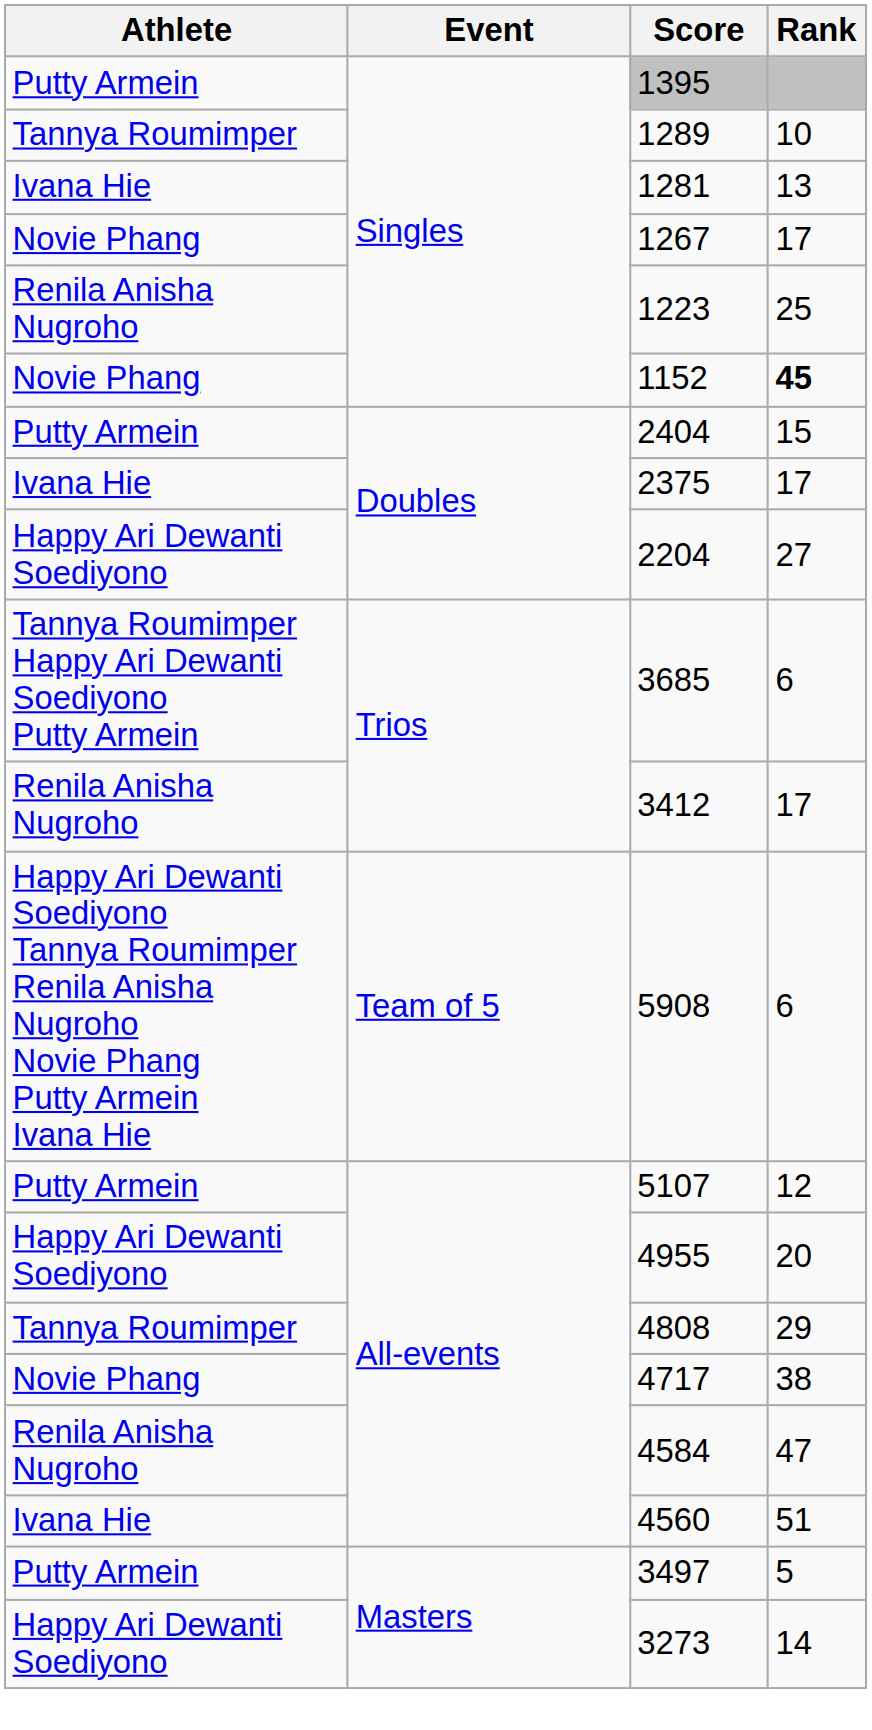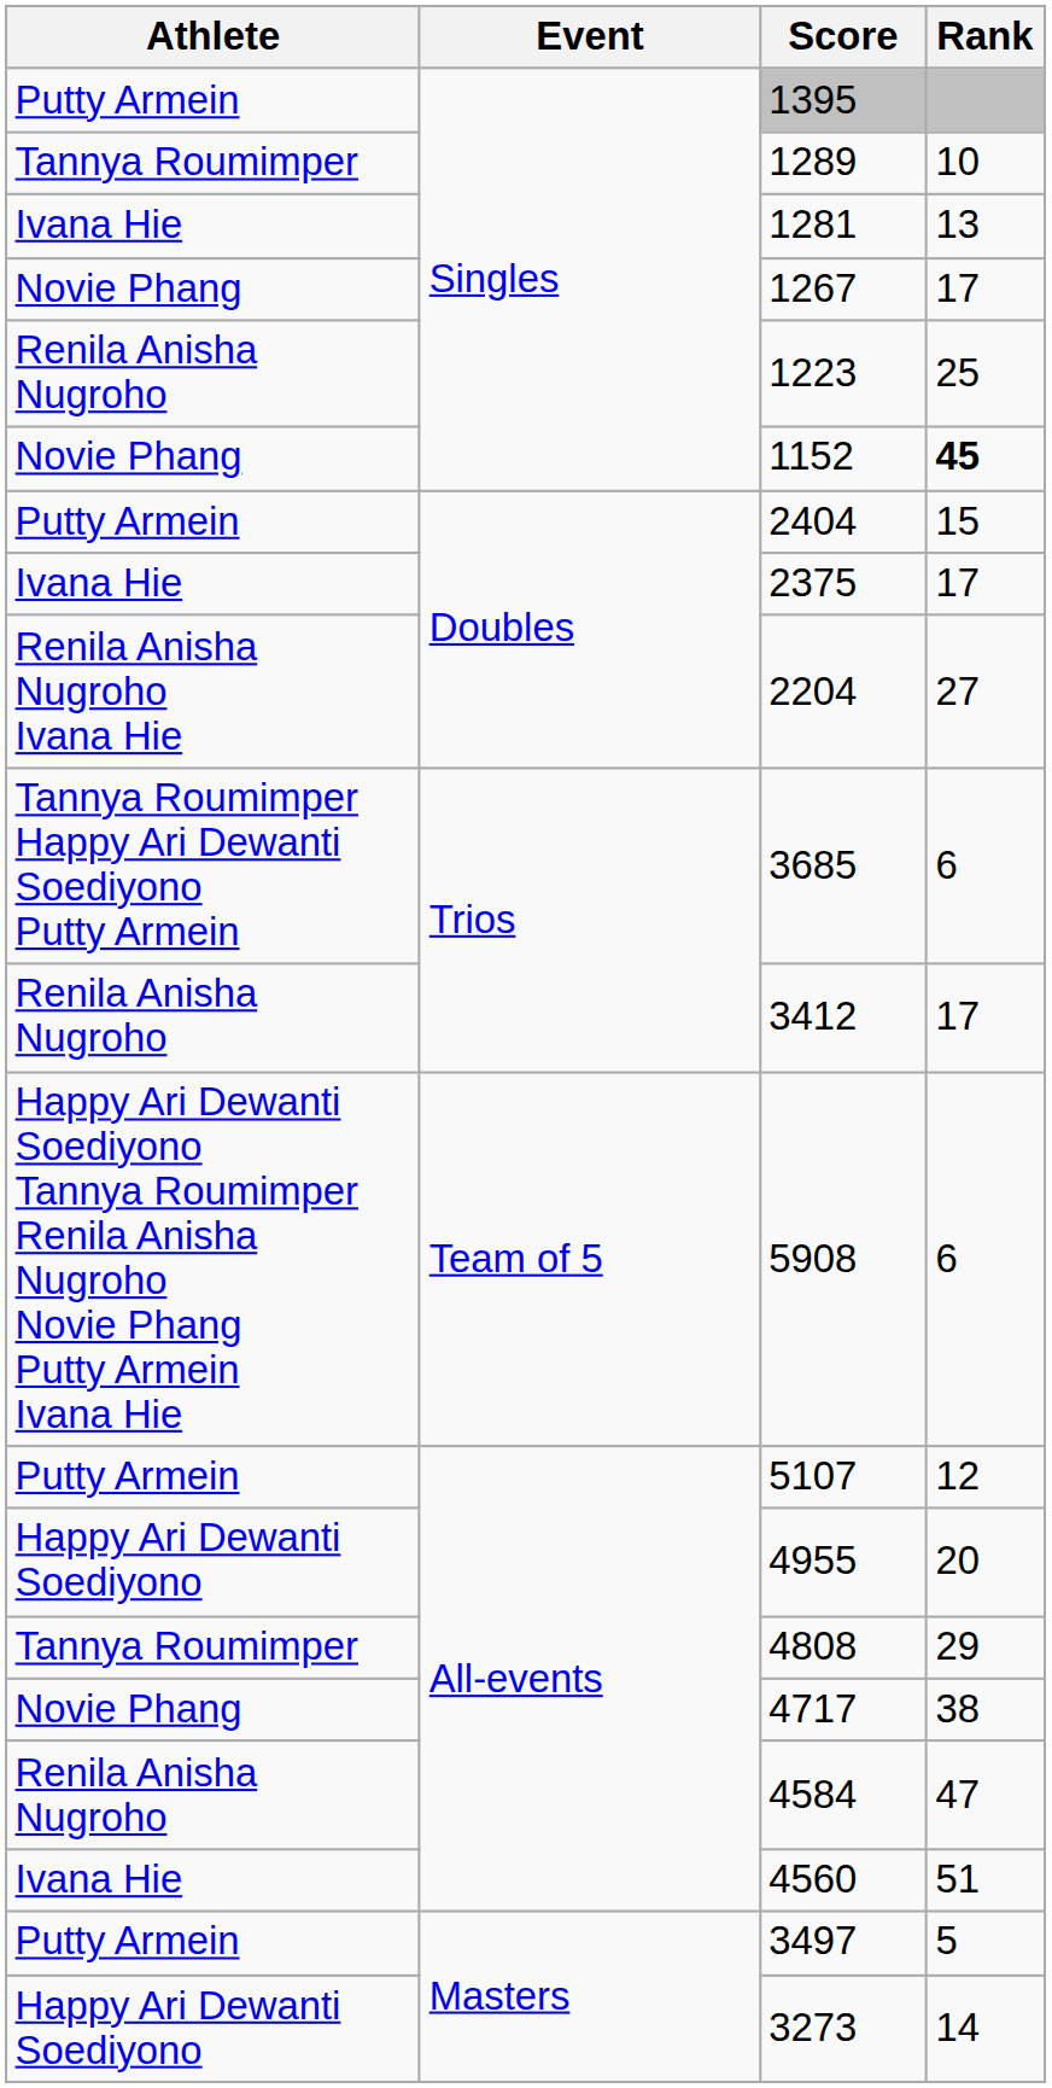2204 | Athlete: Happy Ari Dewanti Soediyono -> Renila Anisha Nugroho Ivana Hie
